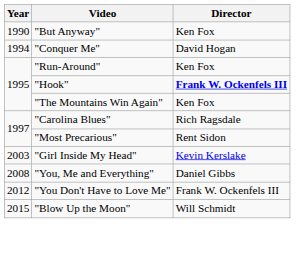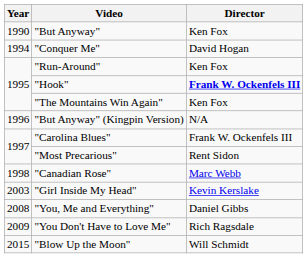+ row: 1996 | "But Anyway" (Kingpin Version) | N/A
"Carolina Blues" | Director: Rich Ragsdale -> Frank W. Ockenfels III
+ row: 1998 | "Canadian Rose" | Marc Webb
"You Don't Have to Love Me" | Year: 2012 -> 2009
"You Don't Have to Love Me" | Director: Frank W. Ockenfels III -> Rich Ragsdale
